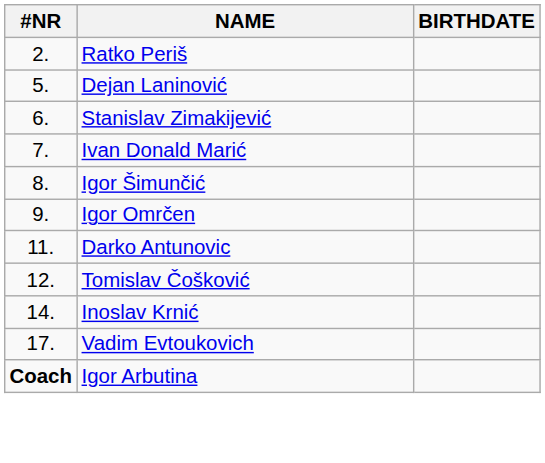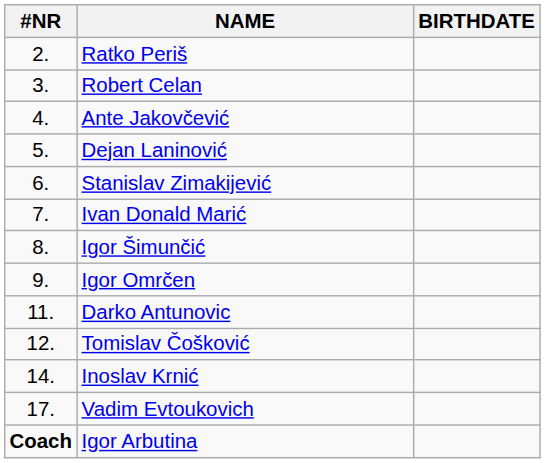+ row: 3. | Robert Celan
+ row: 4. | Ante Jakovčević
